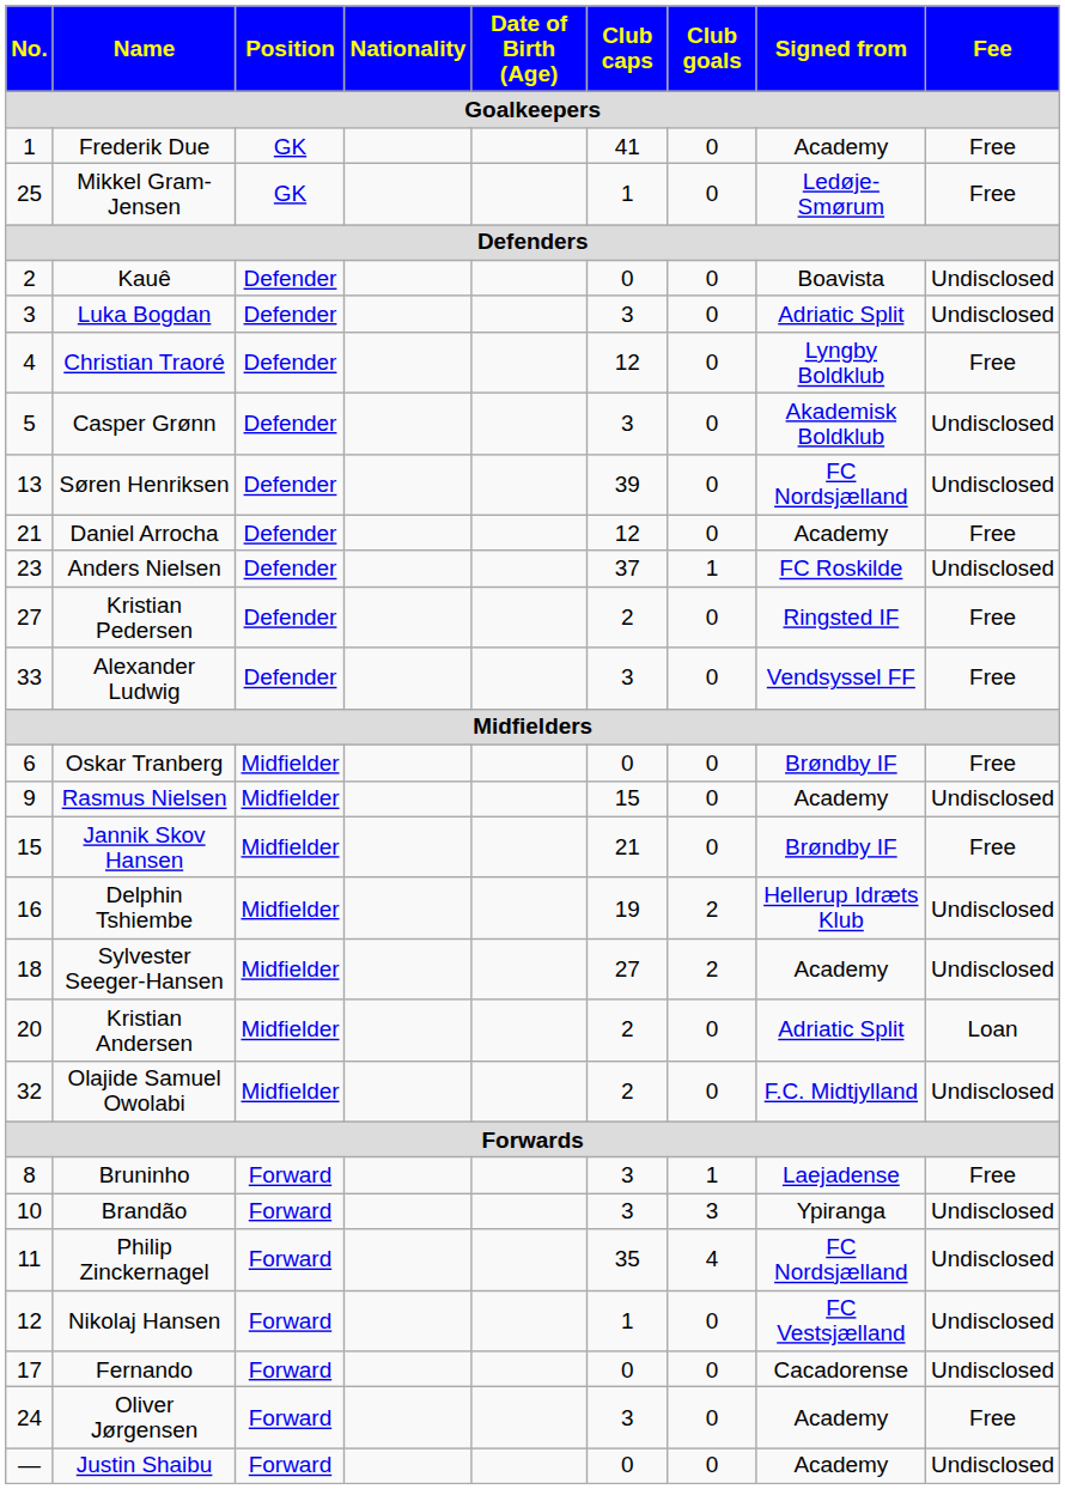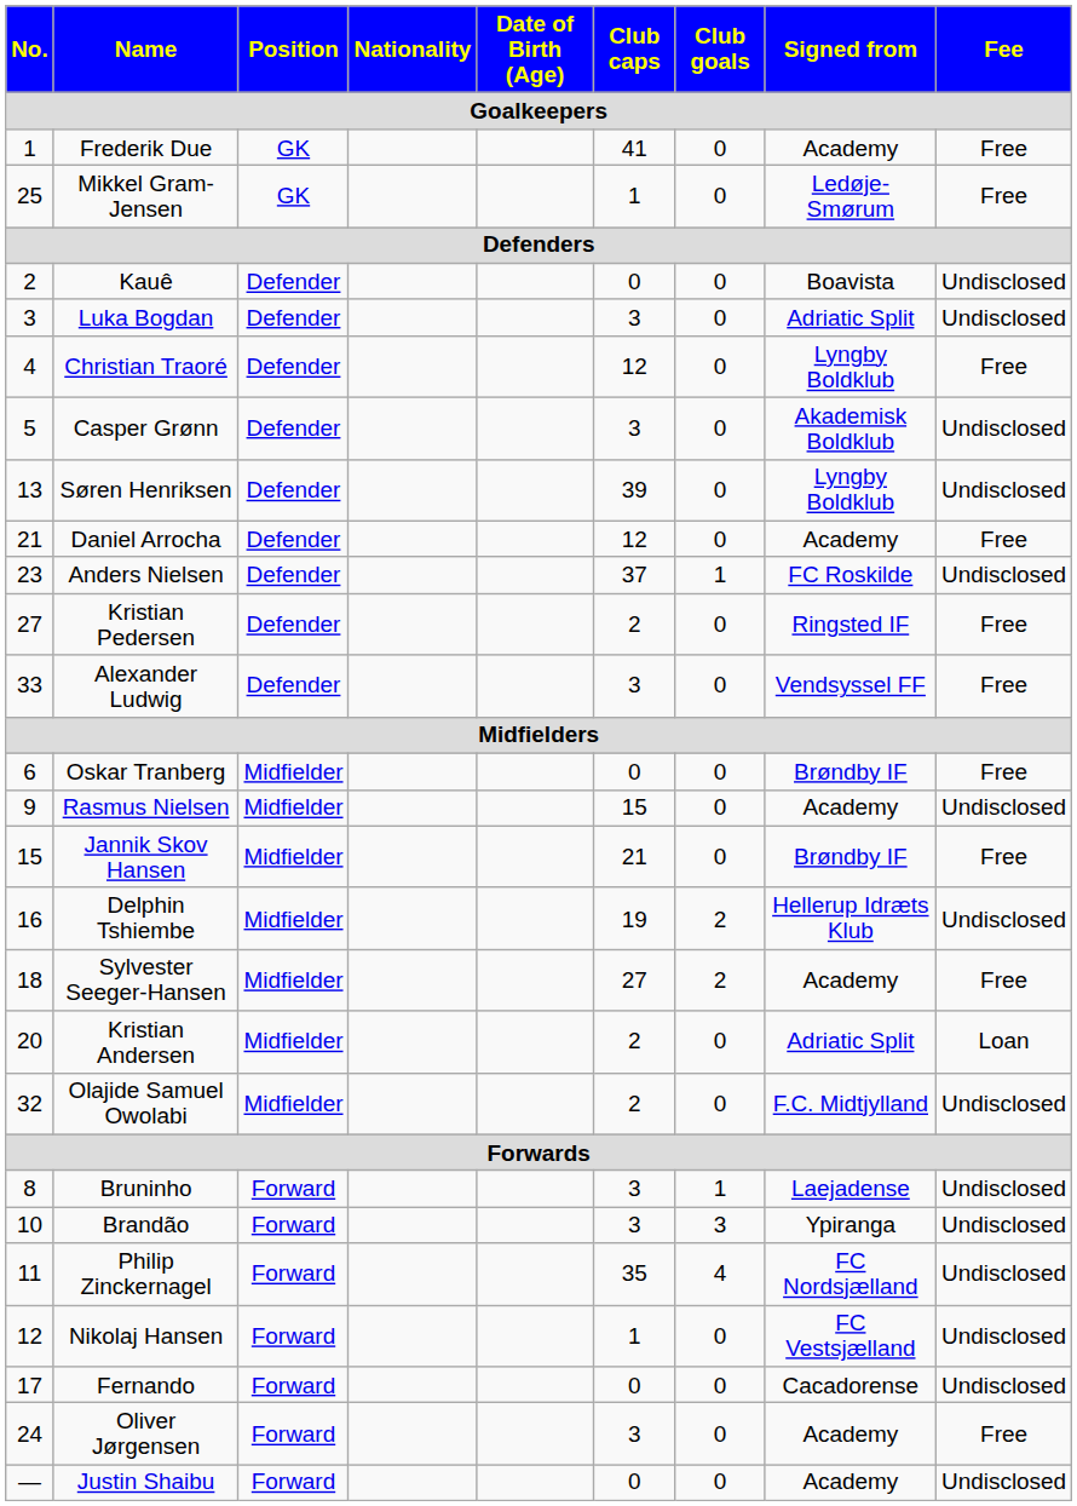Søren Henriksen | Signed from: FC Nordsjælland -> Lyngby Boldklub
Sylvester Seeger-Hansen | Fee: Undisclosed -> Free
Bruninho | Fee: Free -> Undisclosed
